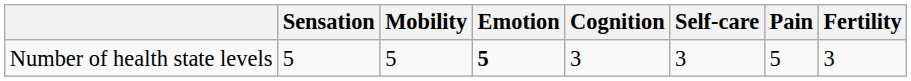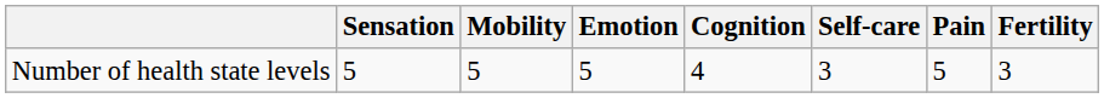Number of health state levels | Emotion: bold -> normal
Number of health state levels | Cognition: 3 -> 4
